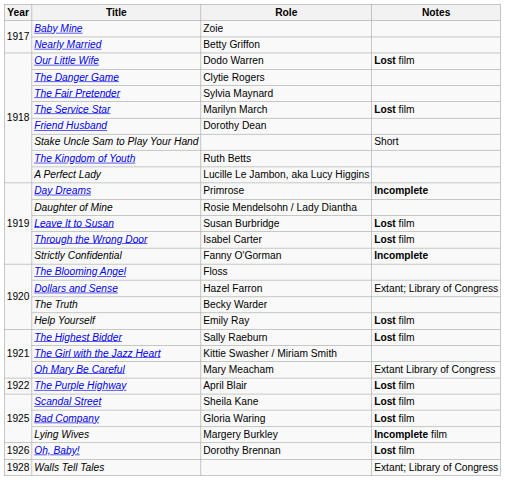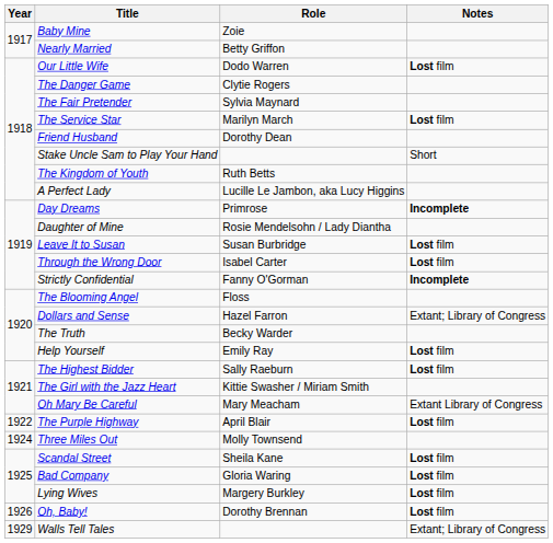+ row: 1924 | Three Miles Out | Molly Townsend
Lying Wives | Notes: Incomplete film -> Lost film
Walls Tell Tales | Year: 1928 -> 1929
